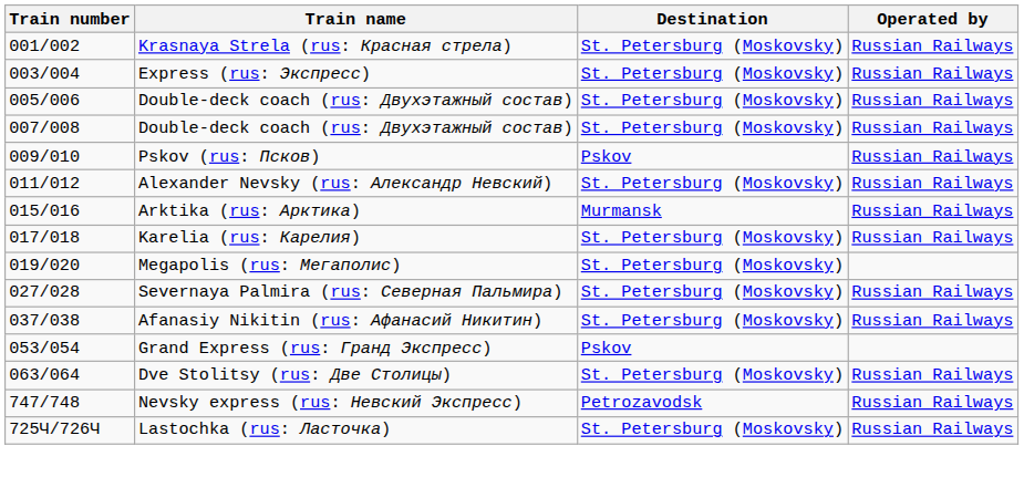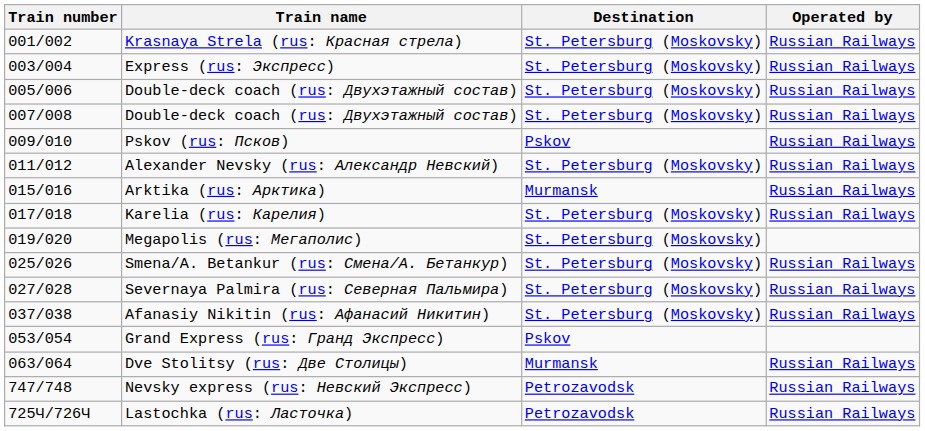+ row: 025/026 | Smena/A. Betankur (rus: Смена/А. Бетанкур) | St. Petersburg (Moskovsky) | Russian Railways
Dve Stolitsy (rus: Две Столицы) | Destination: St. Petersburg (Moskovsky) -> Murmansk
Lastochka (rus: Ласточка) | Destination: St. Petersburg (Moskovsky) -> Petrozavodsk
